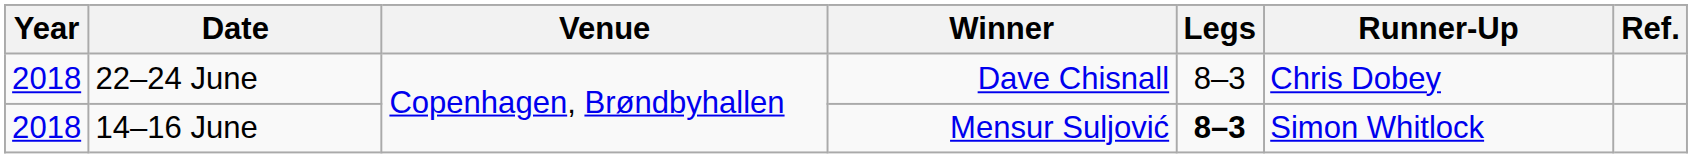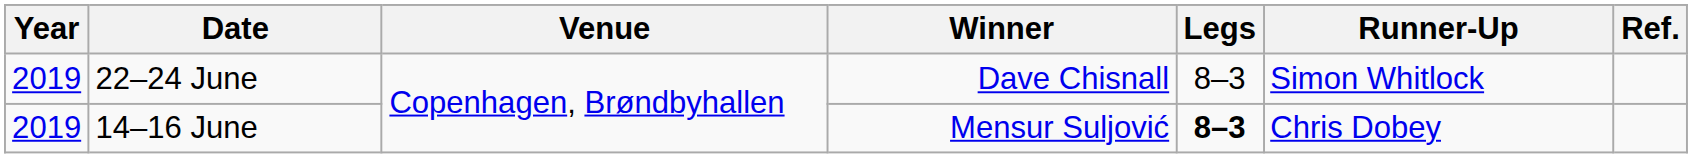22–24 June | Year: 2018 -> 2019
22–24 June | Runner-Up: Chris Dobey -> Simon Whitlock
14–16 June | Year: 2018 -> 2019
14–16 June | Runner-Up: Simon Whitlock -> Chris Dobey
